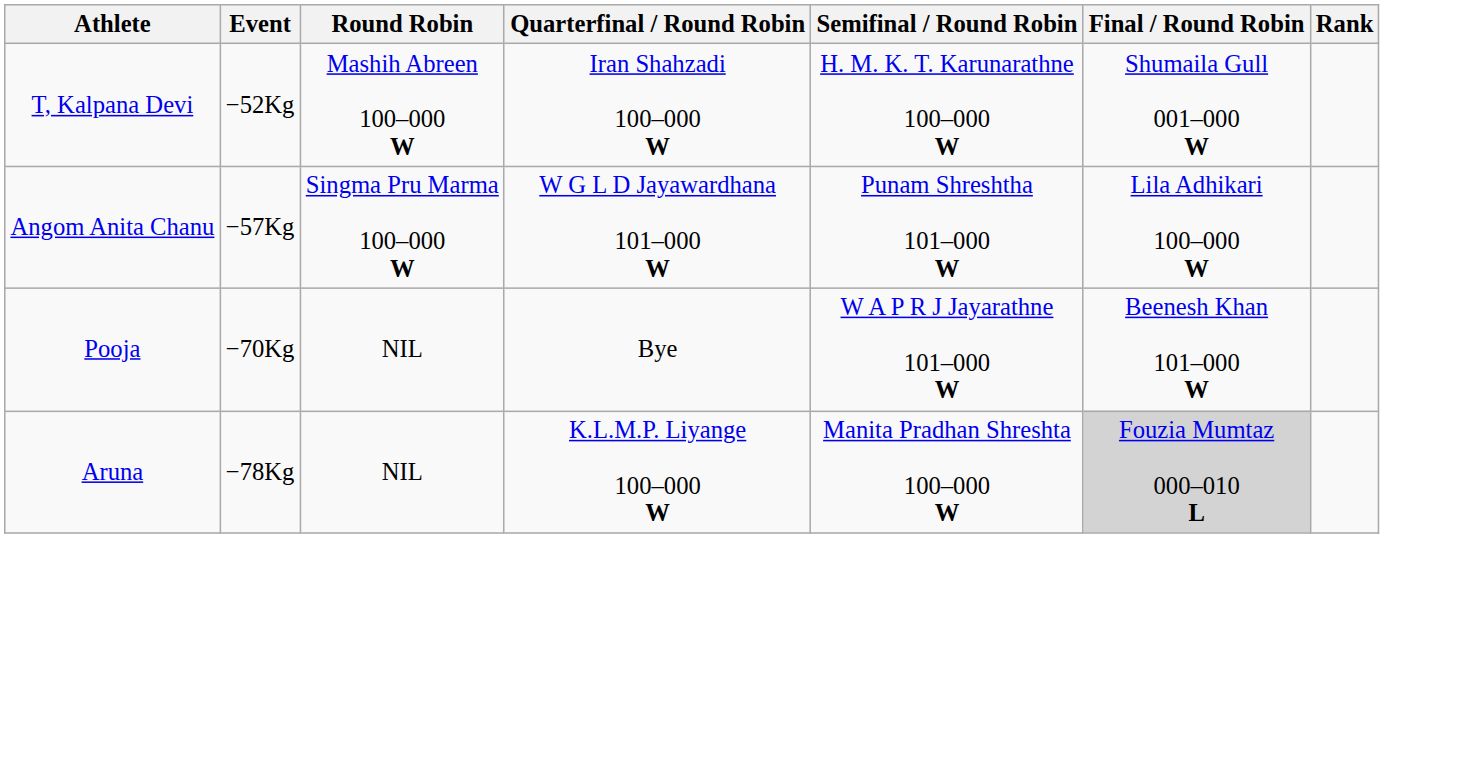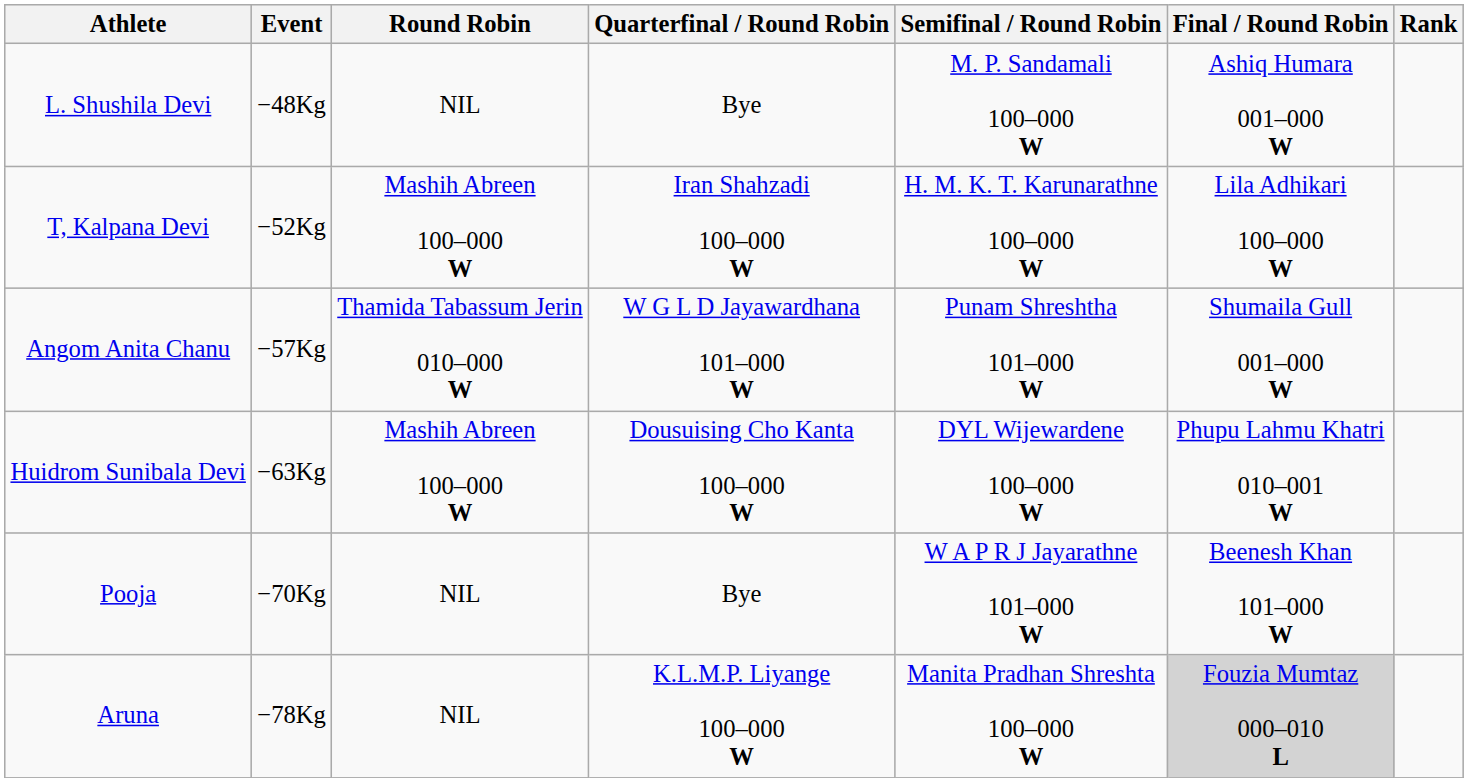+ row: L. Shushila Devi | −48Kg | NIL | Bye | M. P. Sandamali 100–000 W | Ashiq Humara 001–000 W
T, Kalpana Devi | Final / Round Robin: Shumaila Gull 001–000 W -> Lila Adhikari 100–000 W
Angom Anita Chanu | Round Robin: Singma Pru Marma 100–000 W -> Thamida Tabassum Jerin 010–000 W
Angom Anita Chanu | Final / Round Robin: Lila Adhikari 100–000 W -> Shumaila Gull 001–000 W
+ row: Huidrom Sunibala Devi | −63Kg | Mashih Abreen 100–000 W | Dousuising Cho Kanta 100–000 W | DYL Wijewardene 100–000 W | Phupu Lahmu Khatri 010–001 W
